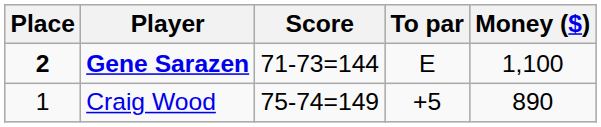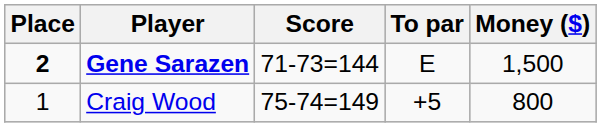Gene Sarazen | Money ($): 1,100 -> 1,500
Craig Wood | Money ($): 890 -> 800
